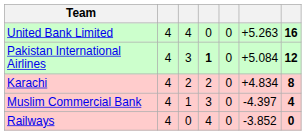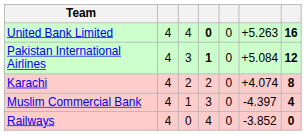United Bank Limited | column 4: normal -> bold
Karachi | column 6: +4.834 -> +4.074
